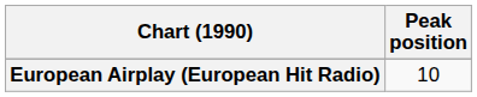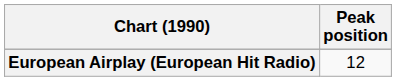European Airplay (European Hit Radio) | Peak position: 10 -> 12
